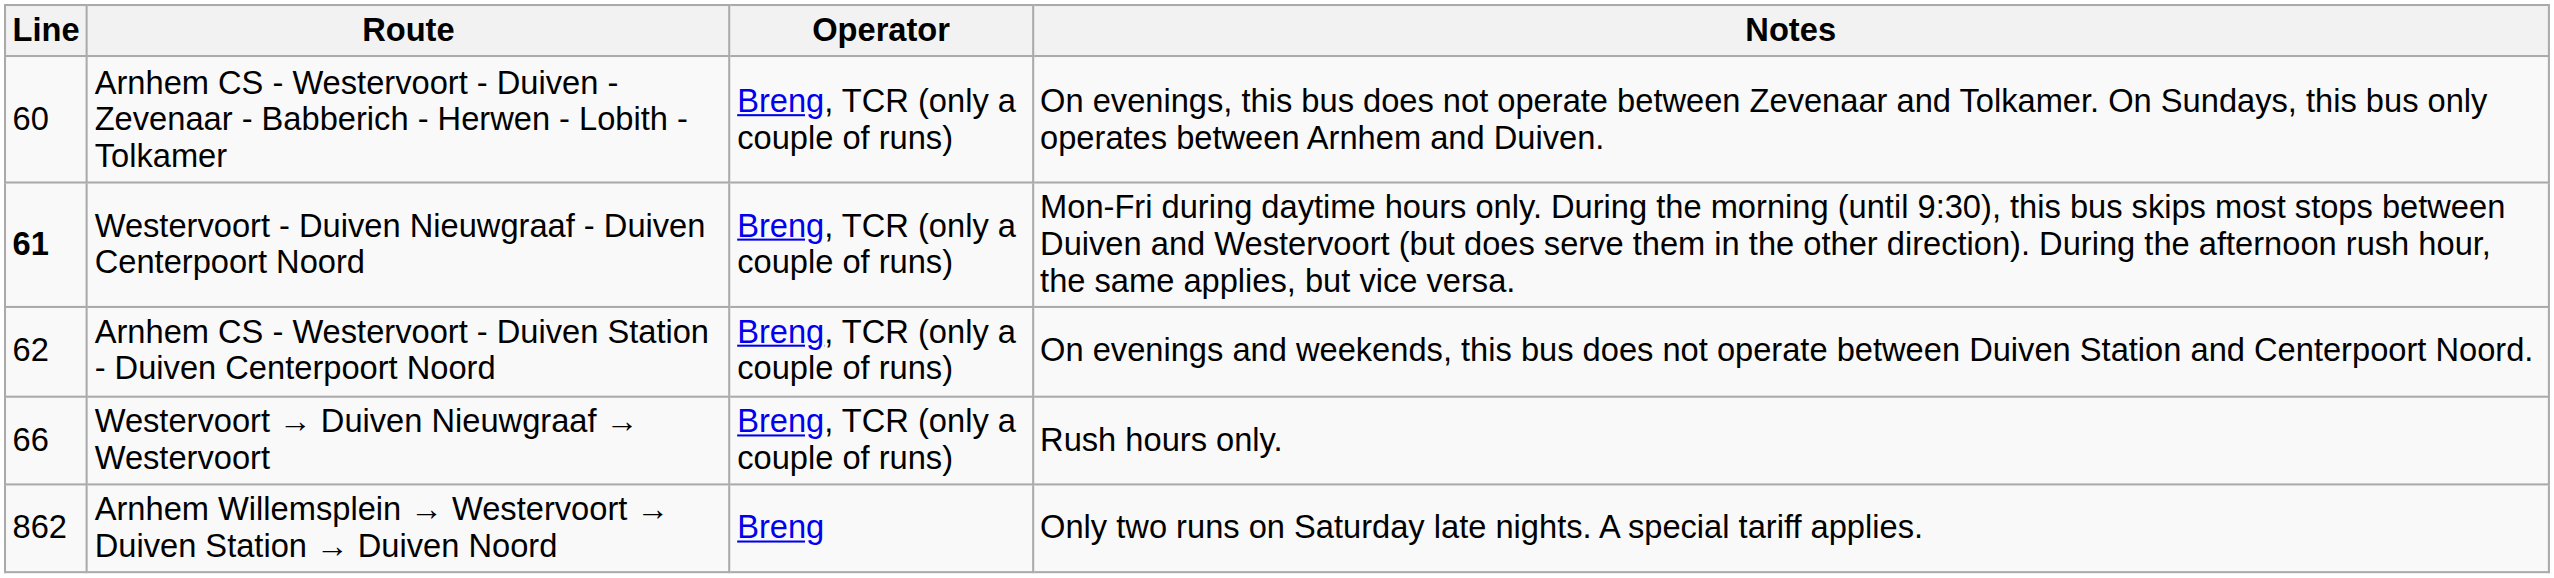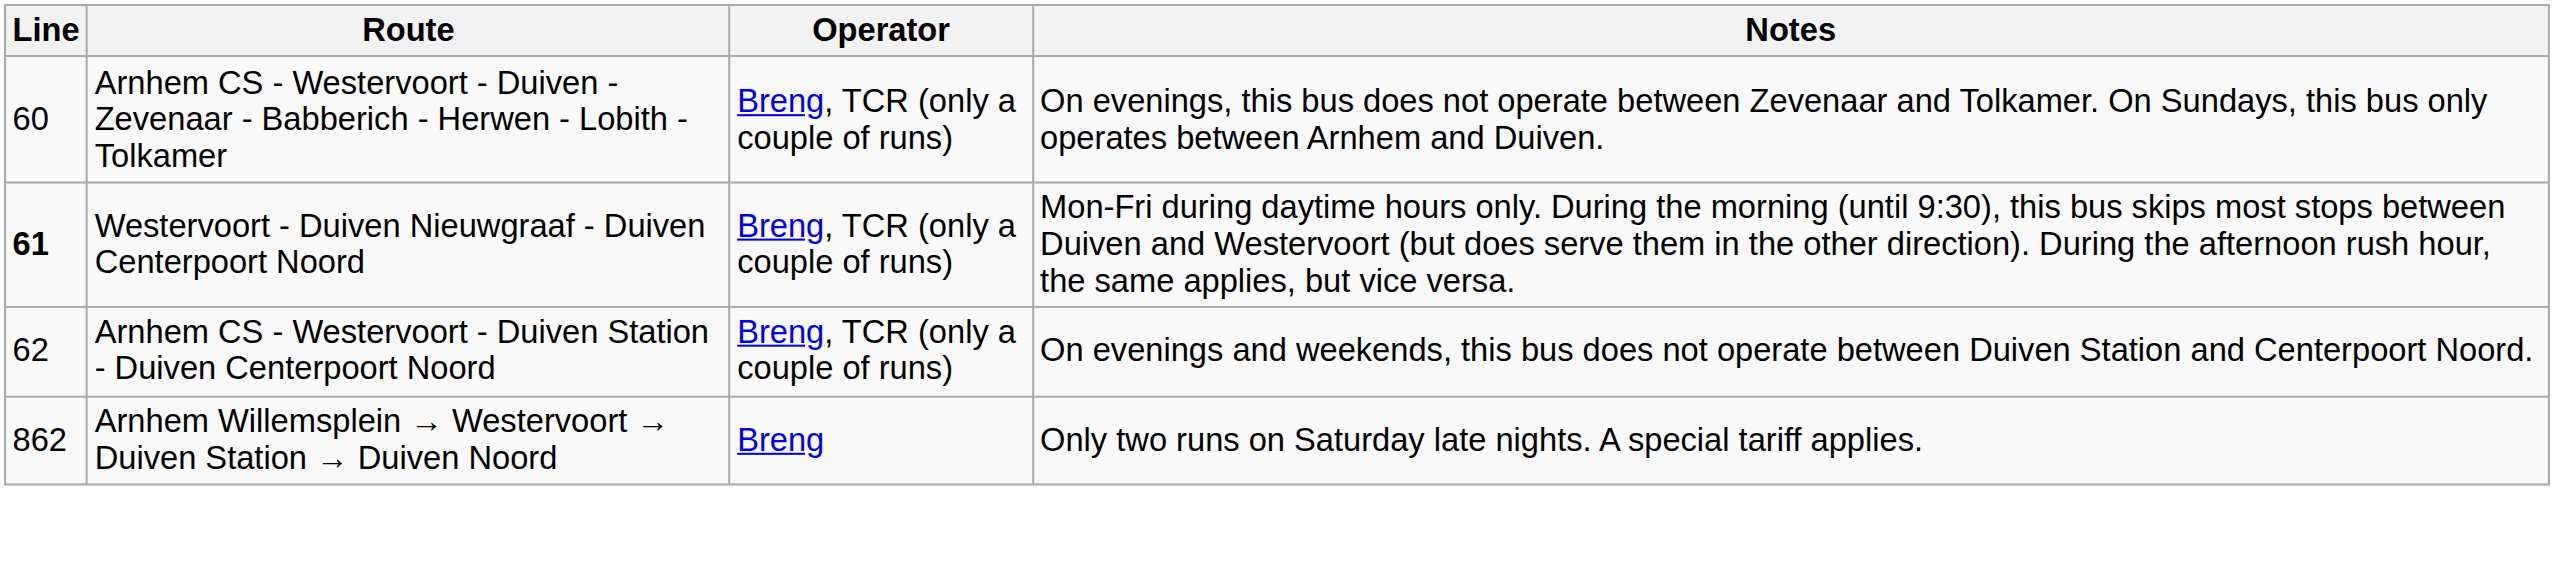- row: 66 | Westervoort → Duiven Nieuwgraaf → Westervoort | Breng, TCR (only a couple of runs) | Rush hours only.
